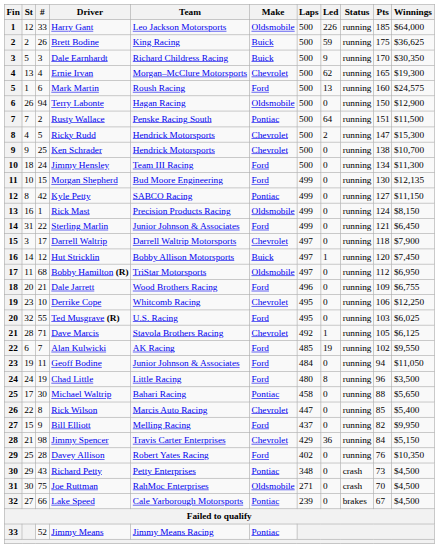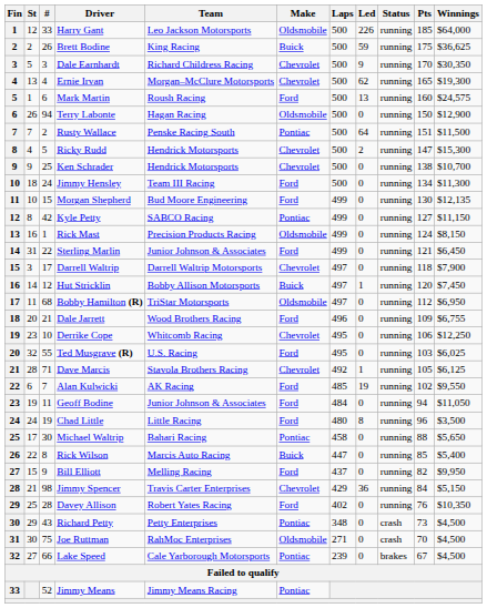Dale Earnhardt | Make: Buick -> Chevrolet
Rick Wilson | Make: Chevrolet -> Buick
